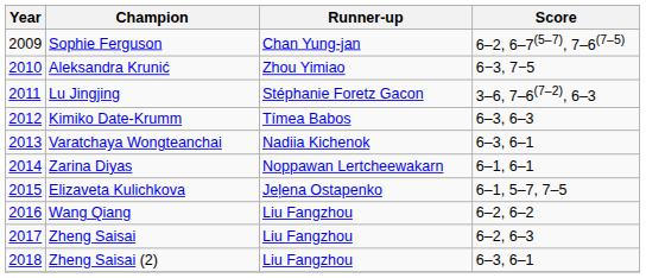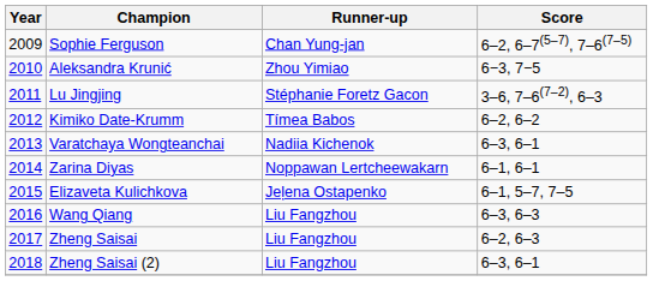Kimiko Date-Krumm | Score: 6–3, 6–3 -> 6–2, 6–2
Wang Qiang | Score: 6–2, 6–2 -> 6–3, 6–3
